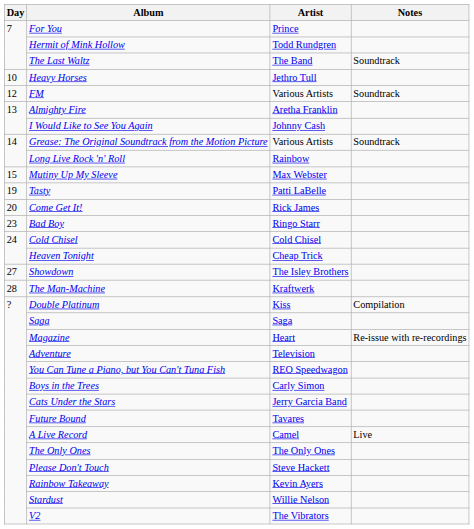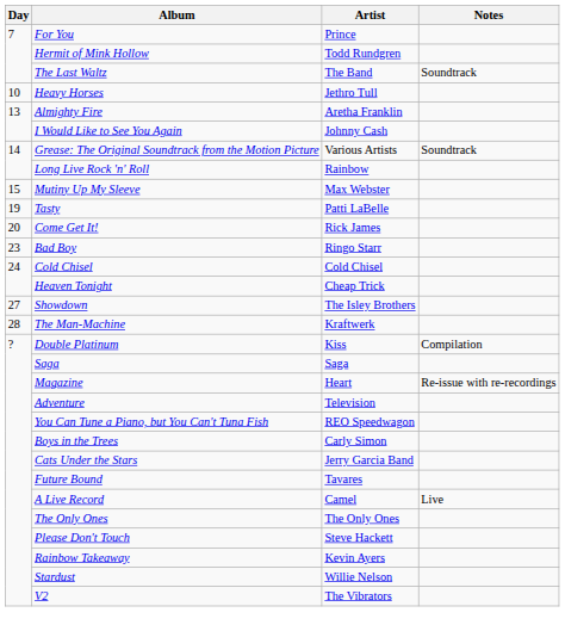- row: 12 | FM | Various Artists | Soundtrack
